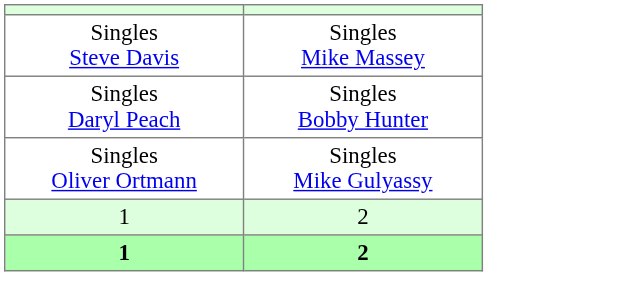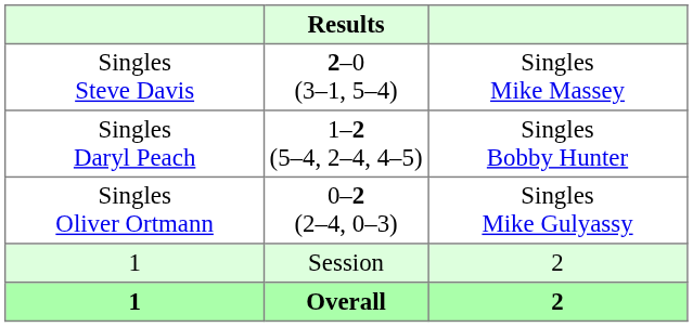+ column: Results | 2–0 (3–1, 5–4) | 1–2 (5–4, 2–4, 4–5) | 0–2 (2–4, 0–3) | Session | Overall
